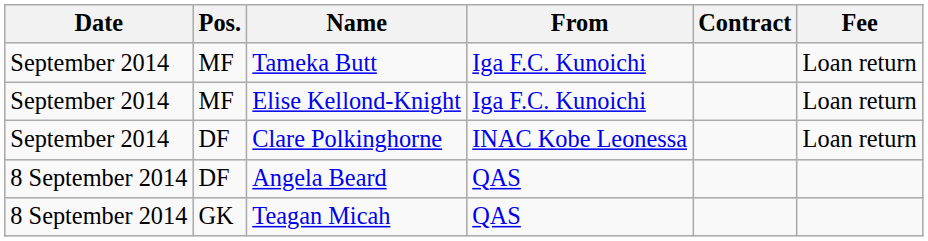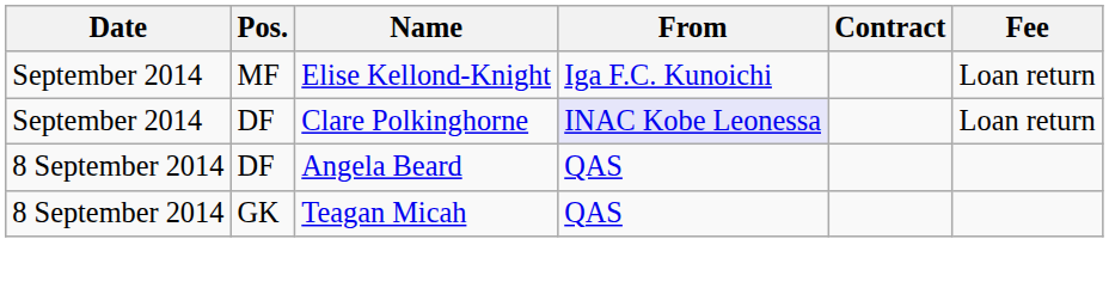- row: September 2014 | MF | Tameka Butt | Iga F.C. Kunoichi | Loan return
Clare Polkinghorne | From: no background -> lavender background
